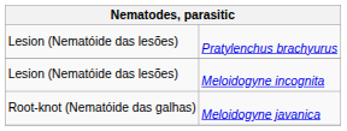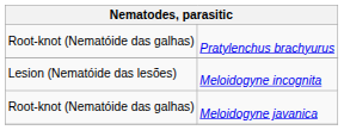Pratylenchus brachyurus | column 1: Lesion (Nematóide das lesões) -> Root-knot (Nematóide das galhas)
